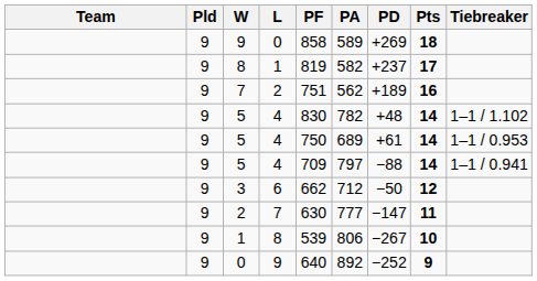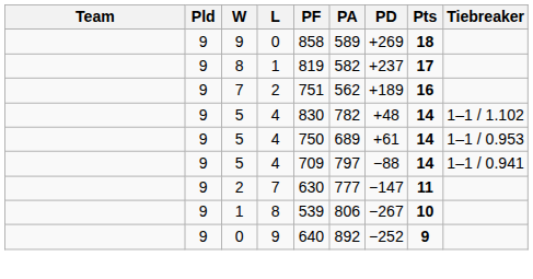- row: 9 | 3 | 6 | 662 | 712 | −50 | 12
